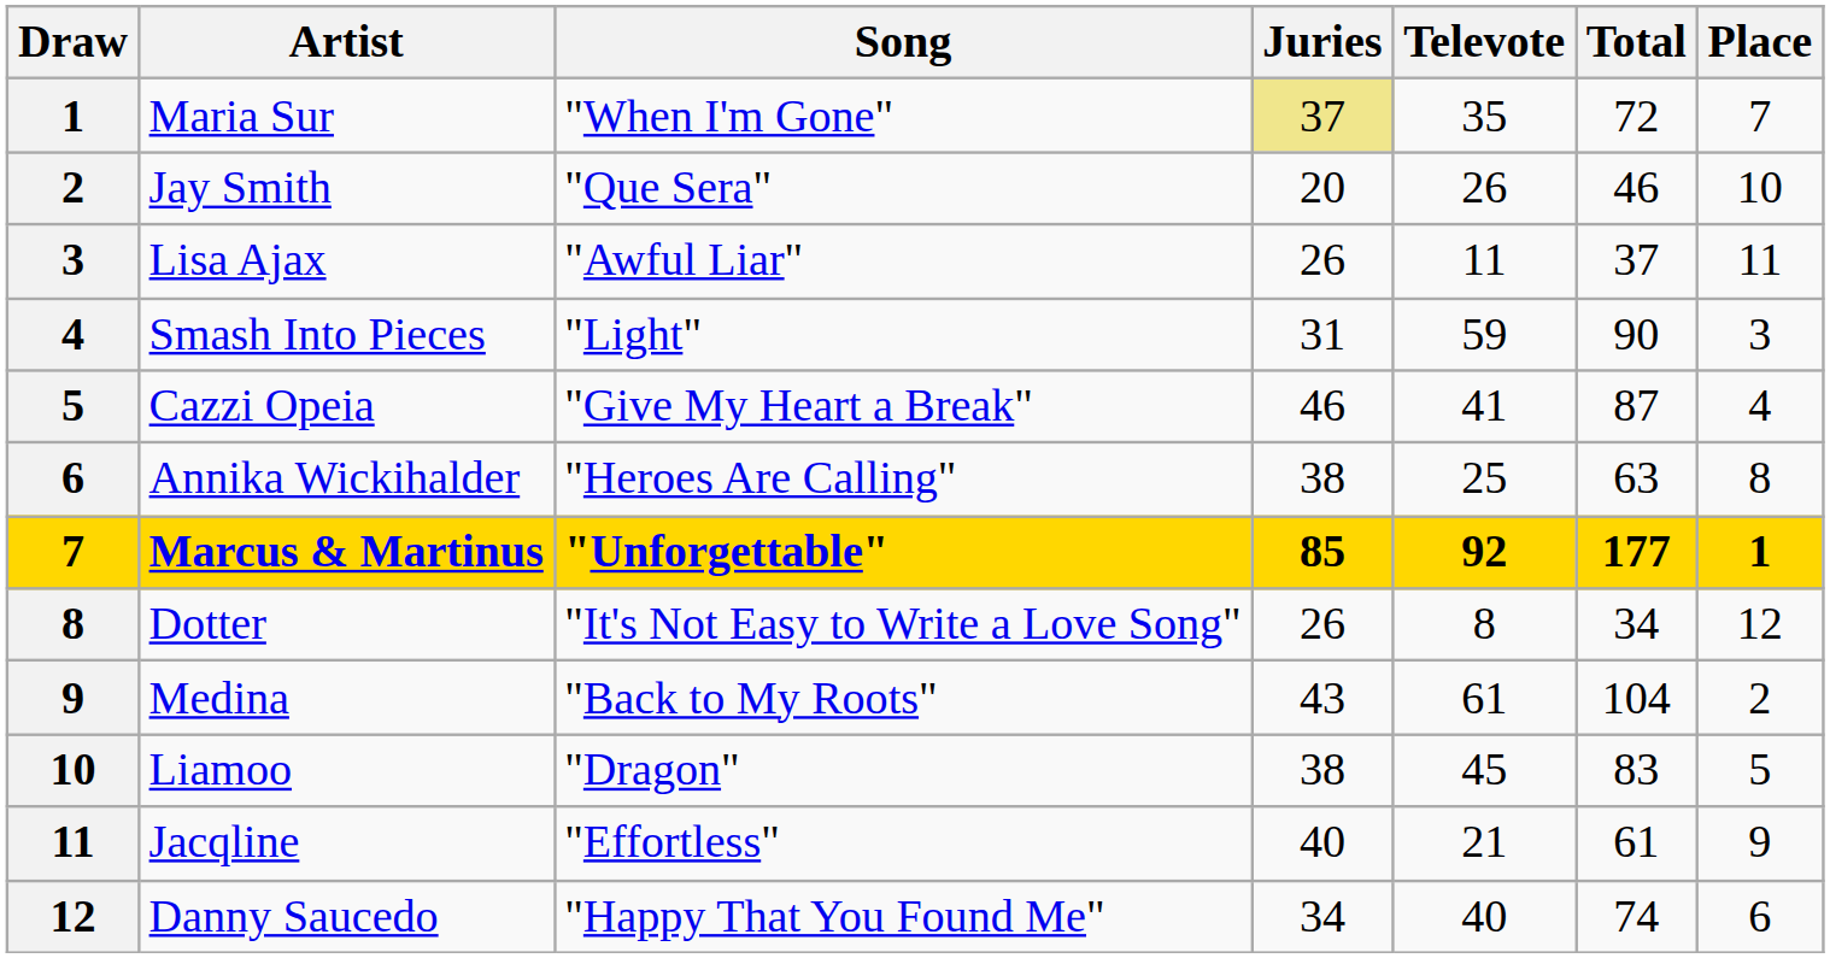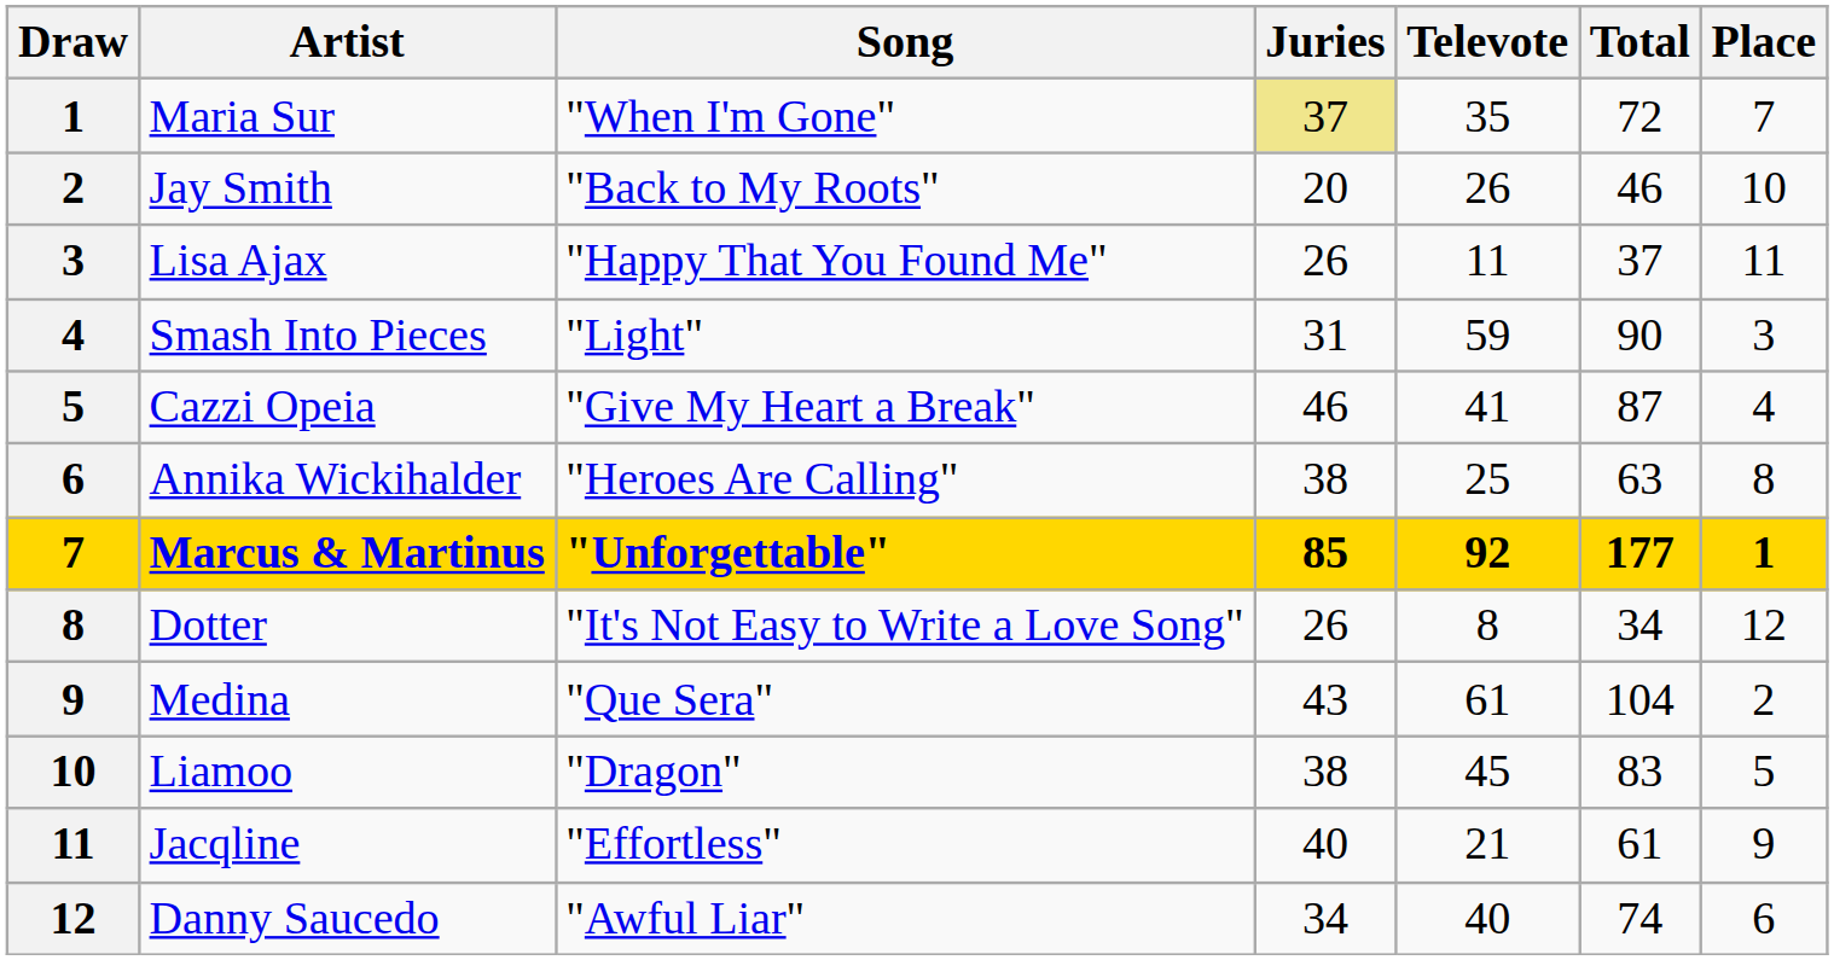Jay Smith | Song: "Que Sera" -> "Back to My Roots"
Lisa Ajax | Song: "Awful Liar" -> "Happy That You Found Me"
Medina | Song: "Back to My Roots" -> "Que Sera"
Danny Saucedo | Song: "Happy That You Found Me" -> "Awful Liar"
